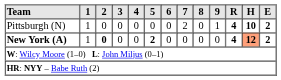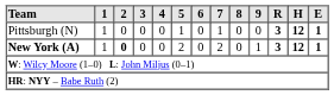Pittsburgh (N) | 5: 0 -> 1
Pittsburgh (N) | 7: 2 -> 1
Pittsburgh (N) | 9: 1 -> 0
Pittsburgh (N) | R: 4 -> 3
Pittsburgh (N) | H: 10 -> 12
Pittsburgh (N) | E: 2 -> 1
New York (A) | 5: bold -> normal
New York (A) | 7: 0 -> 2
New York (A) | 9: 0 -> 1
New York (A) | R: 4 -> 3
New York (A) | H: lightsalmon background -> no background
New York (A) | E: 2 -> 1
